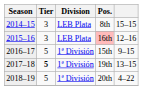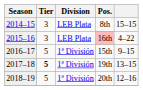16th | column 5: 12–16 -> 4–22
20th | column 5: 4–22 -> 12–16
